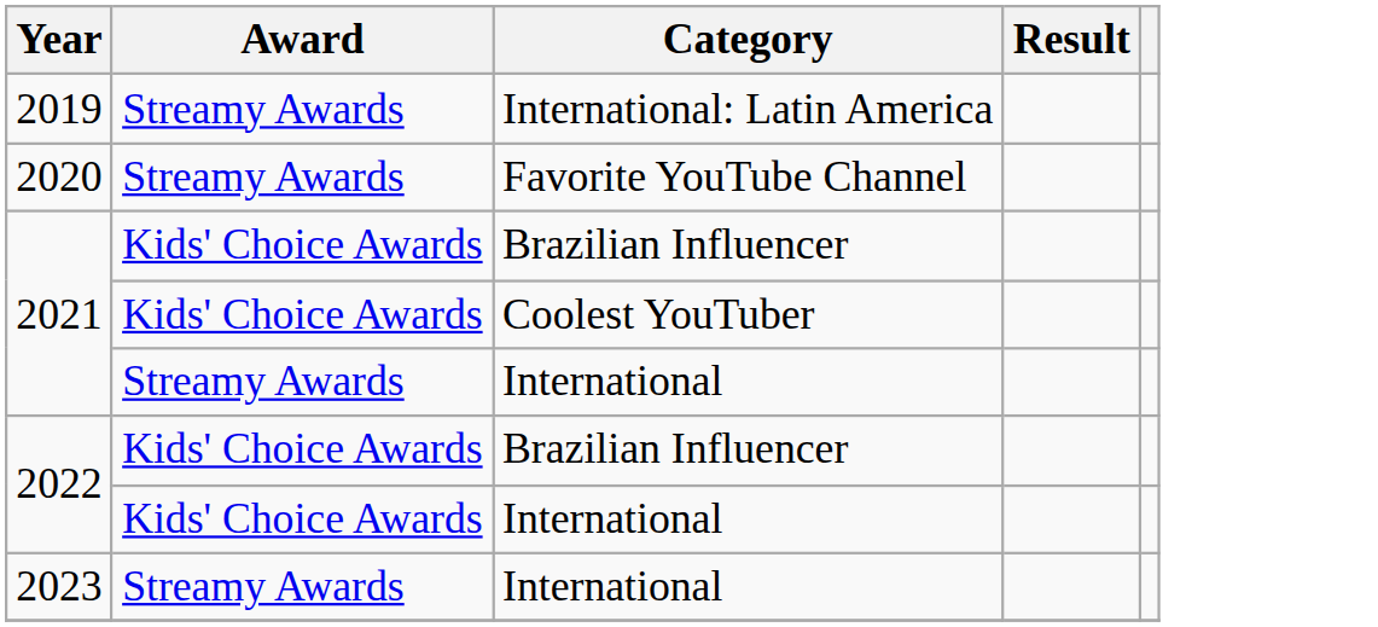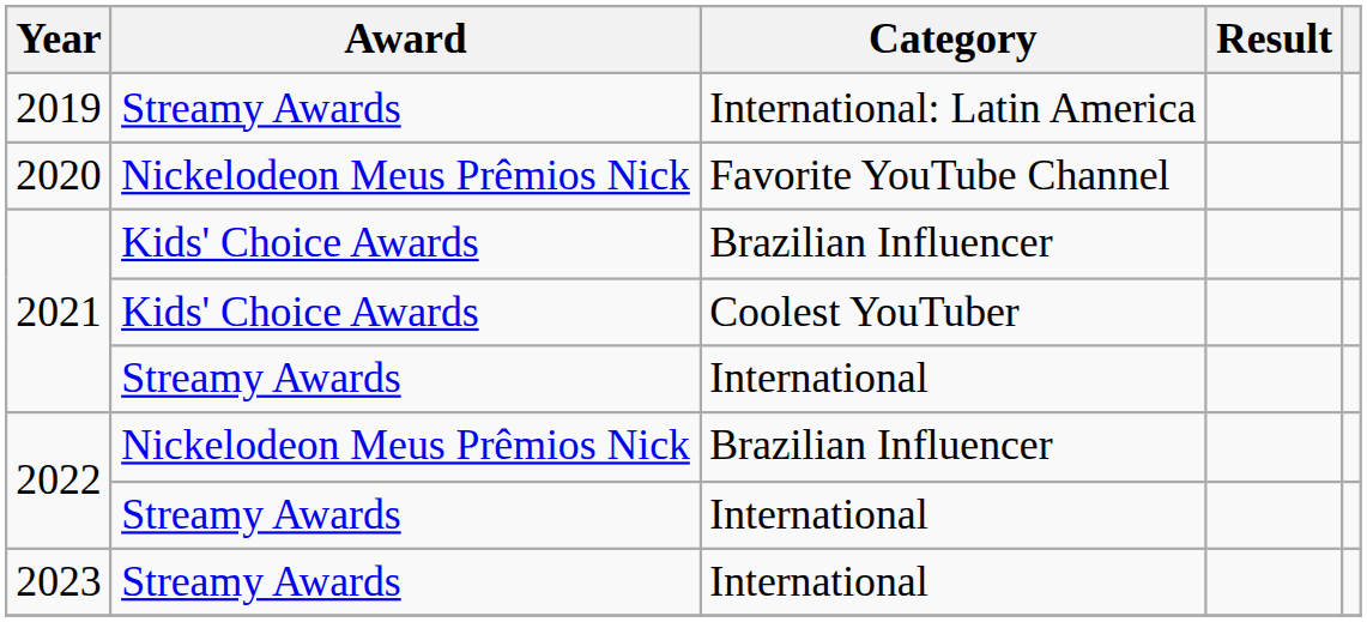2020 | Award: Streamy Awards -> Nickelodeon Meus Prêmios Nick
2022 / Brazilian Influencer | Award: Kids' Choice Awards -> Nickelodeon Meus Prêmios Nick
2022 / International | Award: Kids' Choice Awards -> Streamy Awards
